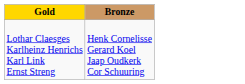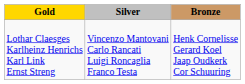+ column: Silver | Vincenzo Mantovani Carlo Rancati Luigi Roncaglia Franco Testa
